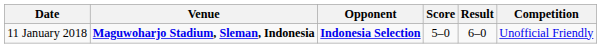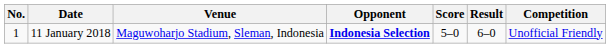+ column: No. | 1
11 January 2018 | Venue: bold -> normal
